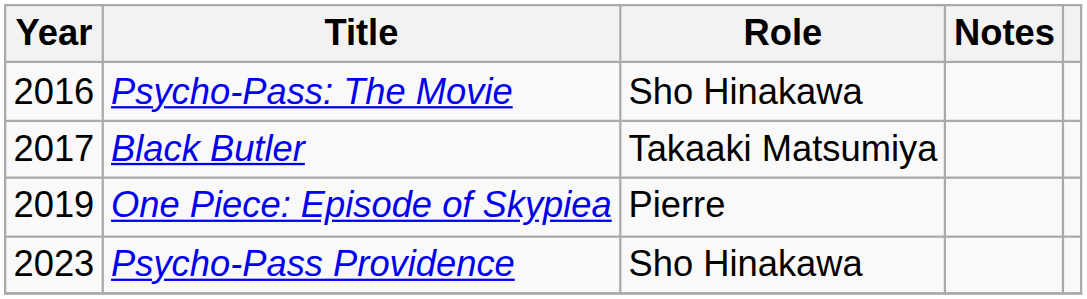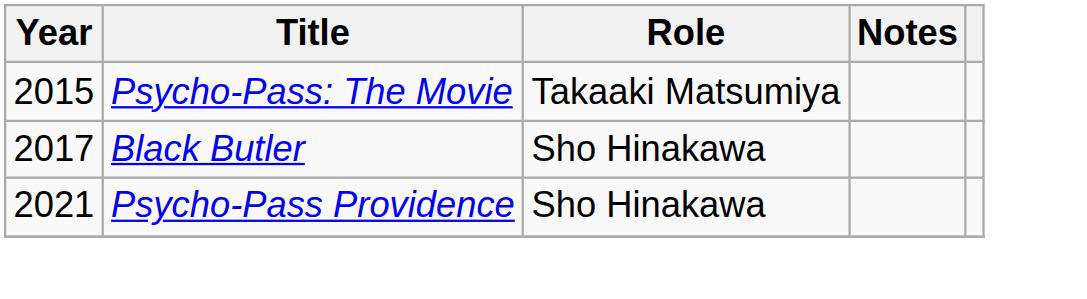Psycho-Pass: The Movie | Year: 2016 -> 2015
Psycho-Pass: The Movie | Role: Sho Hinakawa -> Takaaki Matsumiya
Black Butler | Role: Takaaki Matsumiya -> Sho Hinakawa
- row: 2019 | One Piece: Episode of Skypiea | Pierre
Psycho-Pass Providence | Year: 2023 -> 2021
